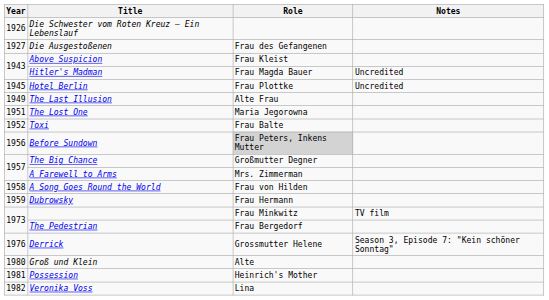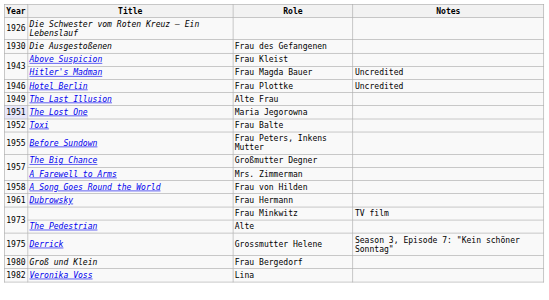Die Ausgestoßenen | Year: 1927 -> 1930
Hotel Berlin | Year: 1945 -> 1946
The Lost One | Year: no background -> lavender background
Before Sundown | Year: 1956 -> 1955
Before Sundown | Role: lightgrey background -> no background
Dubrowsky | Year: 1959 -> 1961
The Pedestrian | Role: Frau Bergedorf -> Alte
Derrick | Year: 1976 -> 1975
Groß und Klein | Role: Alte -> Frau Bergedorf
- row: 1981 | Possession | Heinrich's Mother
